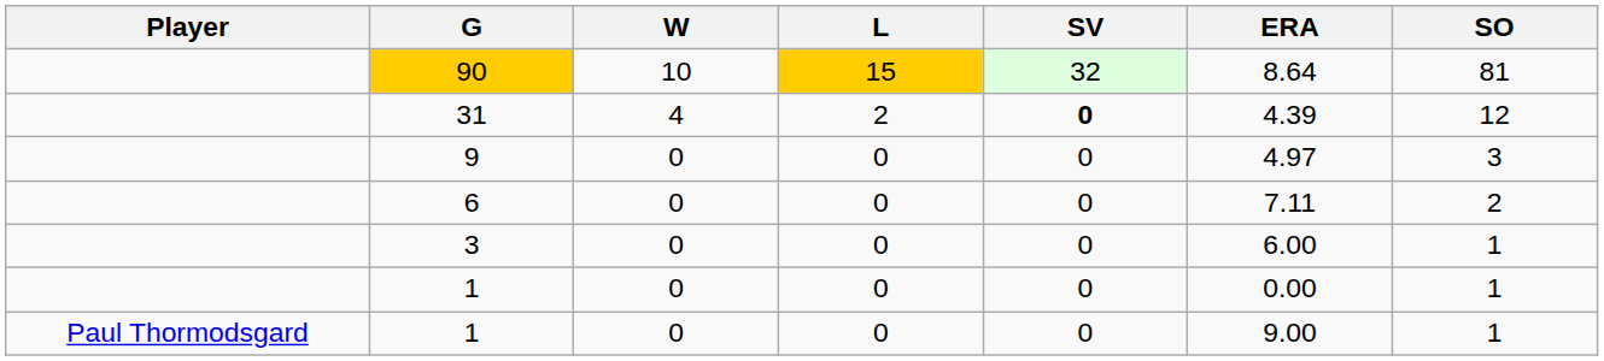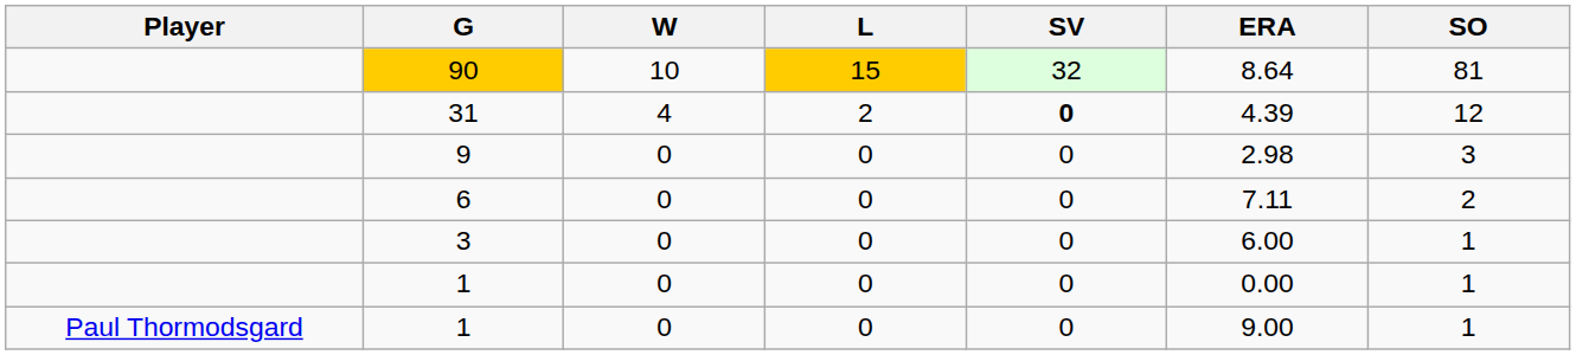9 | ERA: 4.97 -> 2.98
